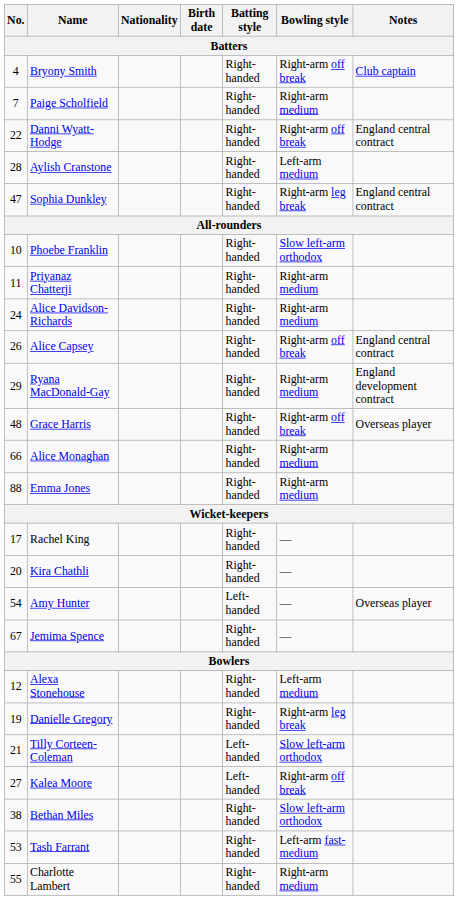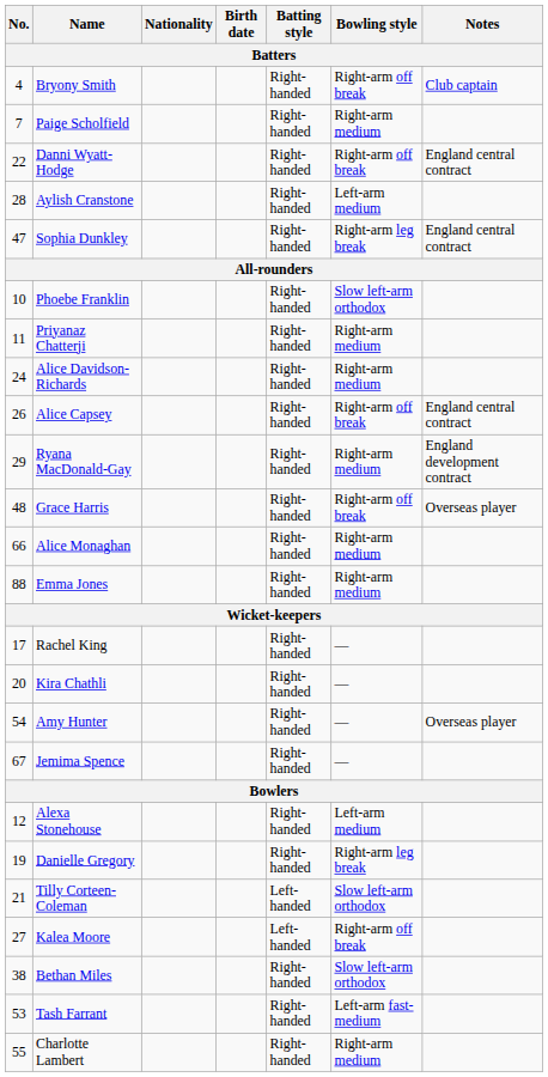Amy Hunter | Batting style: Left-handed -> Right-handed
